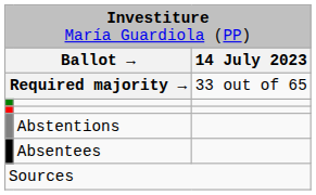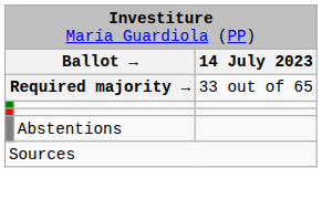- row: Absentees
